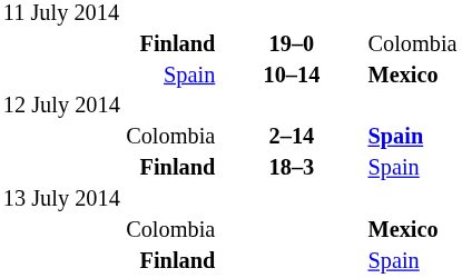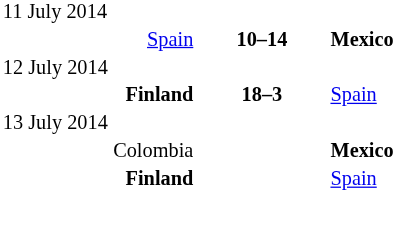- row: Finland | 19–0 | Colombia
- row: Colombia | 2–14 | Spain
